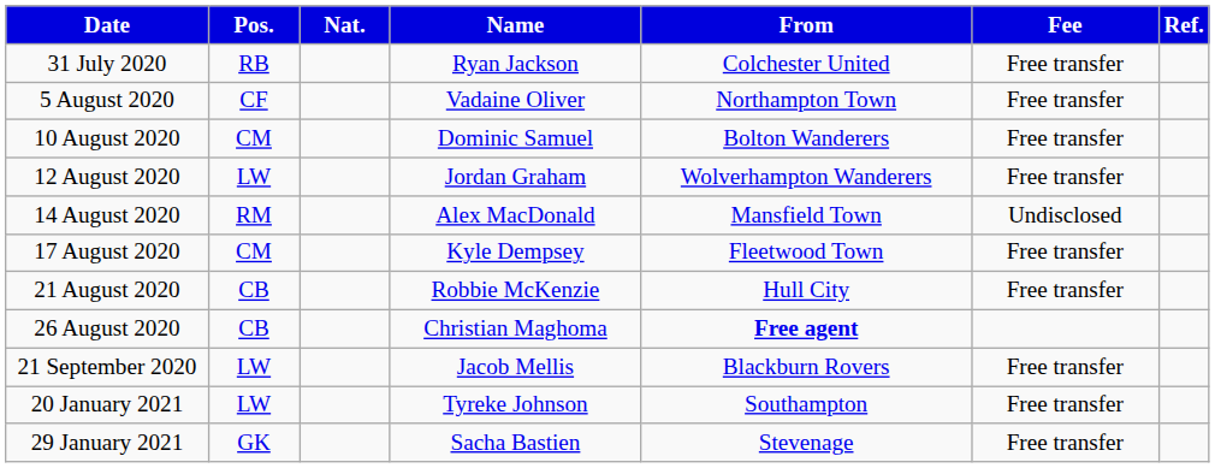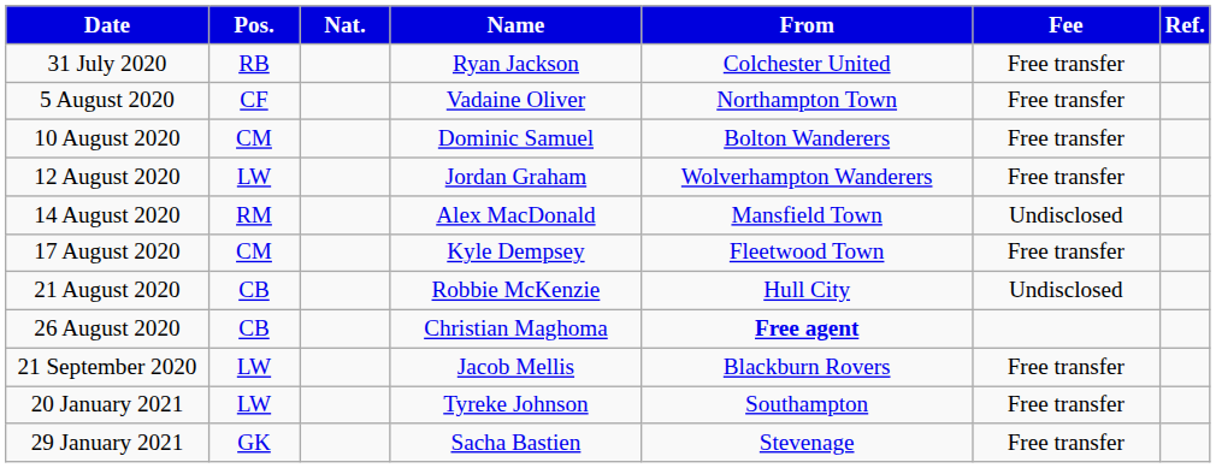21 August 2020 | Fee: Free transfer -> Undisclosed
